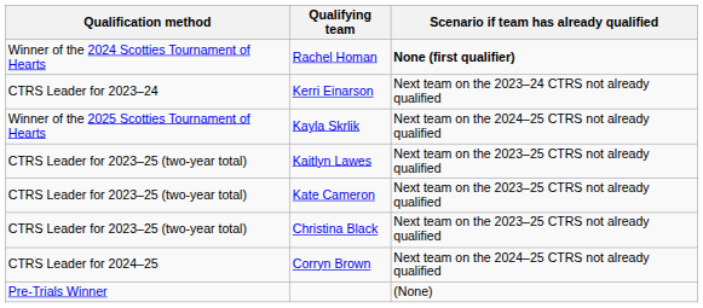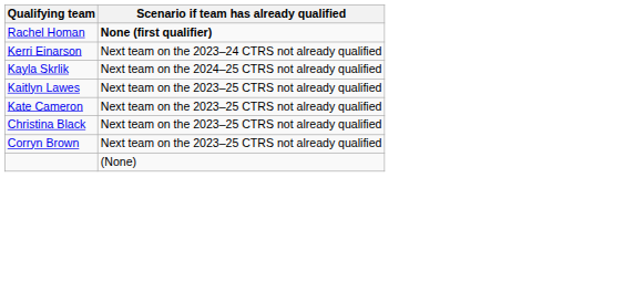- column: Qualification method | Winner of the 2024 Scotties Tournament of Hearts | CTRS Leader for 2023–24 | Winner of the 2025 Scotties Tournament of Hearts | CTRS Leader for 2023–25 (two-year total) | CTRS Leader for 2023–25 (two-year total) | CTRS Leader for 2023–25 (two-year total) | CTRS Leader for 2024–25 | Pre-Trials Winner
Corryn Brown | Scenario if team has already qualified: Next team on the 2024–25 CTRS not already qualified -> Next team on the 2023–25 CTRS not already qualified
